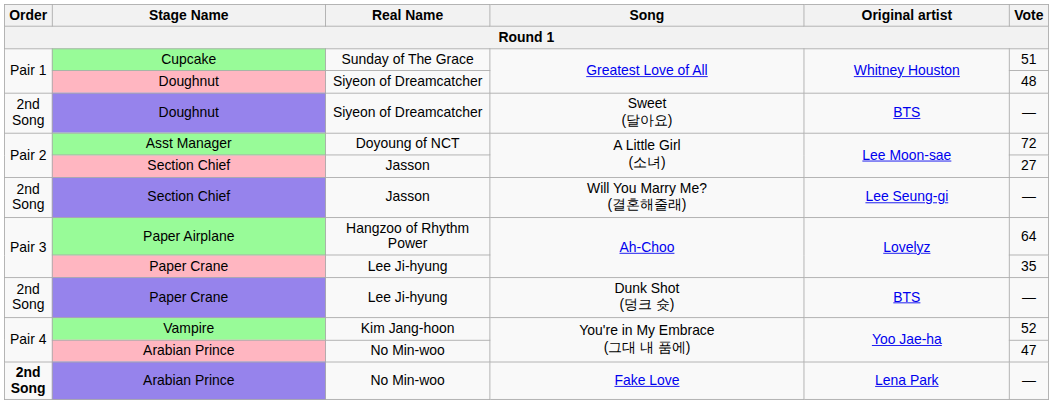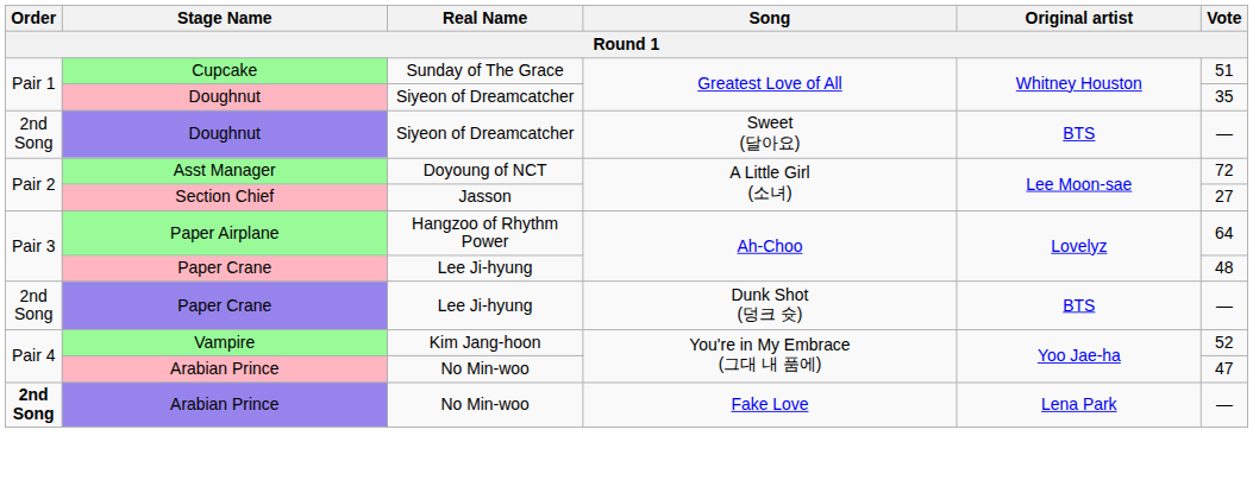Doughnut / Greatest Love of All | Vote: 48 -> 35
- row: 2nd Song | Section Chief | Jasson | Will You Marry Me? (결혼해줄래) | Lee Seung-gi | —
Paper Crane / Ah-Choo | Vote: 35 -> 48
